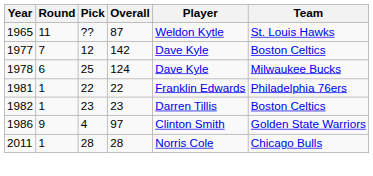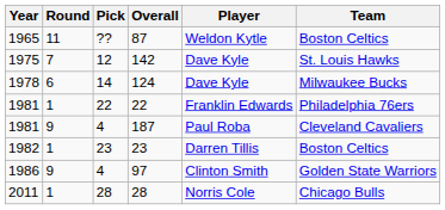87 | Team: St. Louis Hawks -> Boston Celtics
142 | Year: 1977 -> 1975
142 | Team: Boston Celtics -> St. Louis Hawks
124 | Pick: 25 -> 14
+ row: 1981 | 9 | 4 | 187 | Paul Roba | Cleveland Cavaliers
